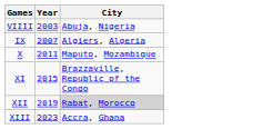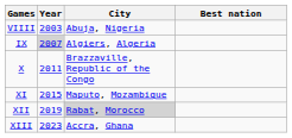+ column: Best nation
IX | Year: no background -> lightgrey background
X | City: Maputo, Mozambique -> Brazzaville, Republic of the Congo
XI | City: Brazzaville, Republic of the Congo -> Maputo, Mozambique
